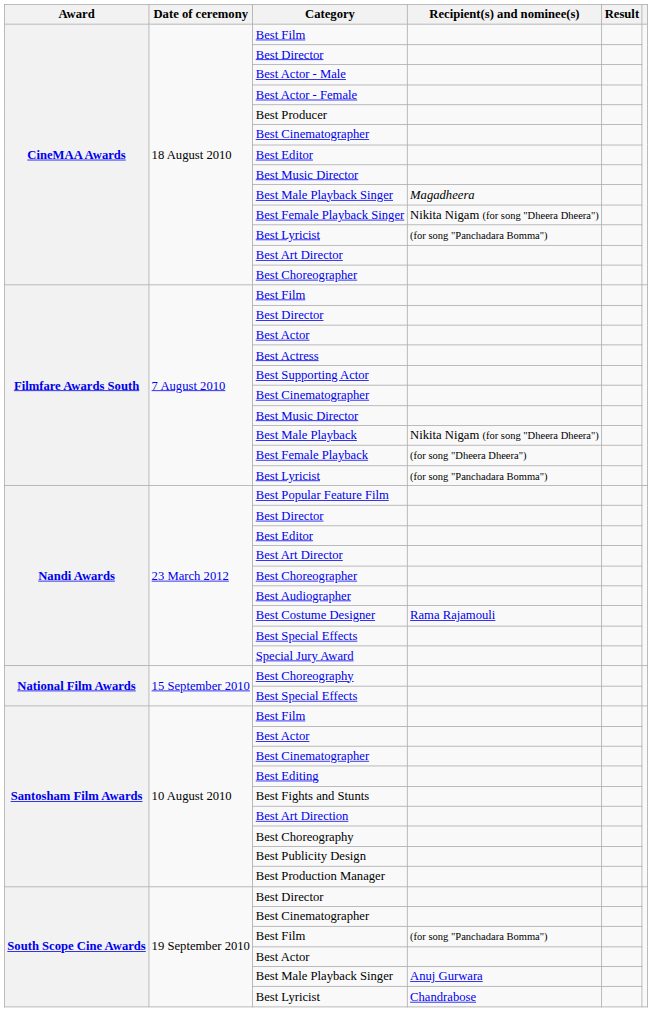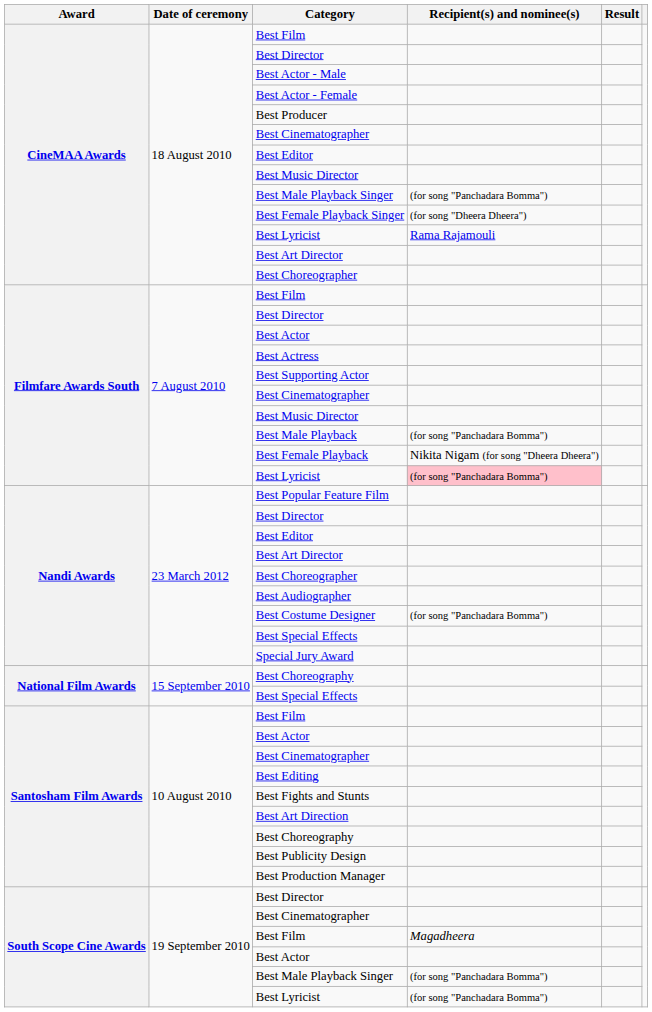CineMAA Awards / Best Male Playback Singer | Recipient(s) and nominee(s): Magadheera -> (for song "Panchadara Bomma")
Best Female Playback Singer | Recipient(s) and nominee(s): Nikita Nigam (for song "Dheera Dheera") -> (for song "Dheera Dheera")
CineMAA Awards / Best Lyricist | Recipient(s) and nominee(s): (for song "Panchadara Bomma") -> Rama Rajamouli
Best Male Playback | Recipient(s) and nominee(s): Nikita Nigam (for song "Dheera Dheera") -> (for song "Panchadara Bomma")
Best Female Playback | Recipient(s) and nominee(s): (for song "Dheera Dheera") -> Nikita Nigam (for song "Dheera Dheera")
Filmfare Awards South / Best Lyricist | Recipient(s) and nominee(s): no background -> pink background
Best Costume Designer | Recipient(s) and nominee(s): Rama Rajamouli -> (for song "Panchadara Bomma")
South Scope Cine Awards / Best Film | Recipient(s) and nominee(s): (for song "Panchadara Bomma") -> Magadheera
South Scope Cine Awards / Best Male Playback Singer | Recipient(s) and nominee(s): Anuj Gurwara -> (for song "Panchadara Bomma")
South Scope Cine Awards / Best Lyricist | Recipient(s) and nominee(s): Chandrabose -> (for song "Panchadara Bomma")
